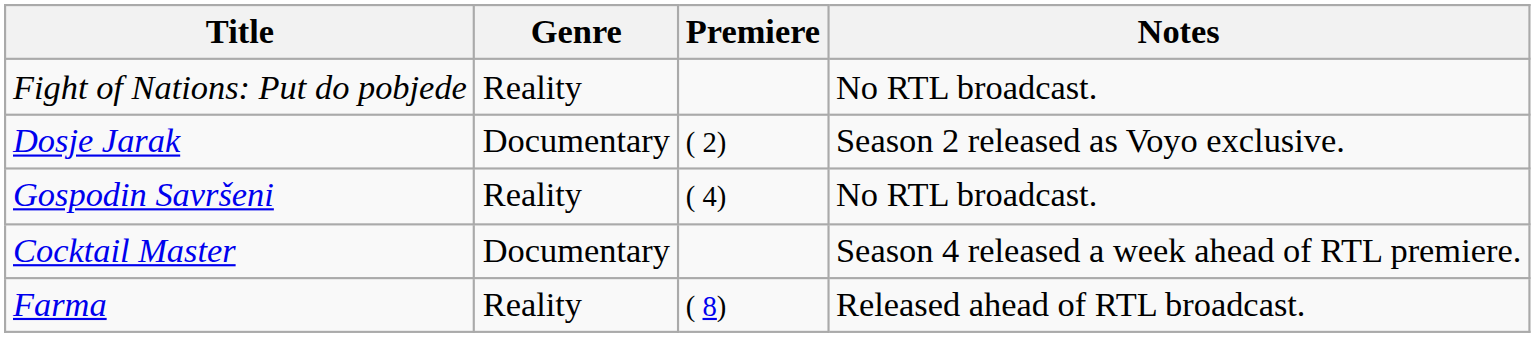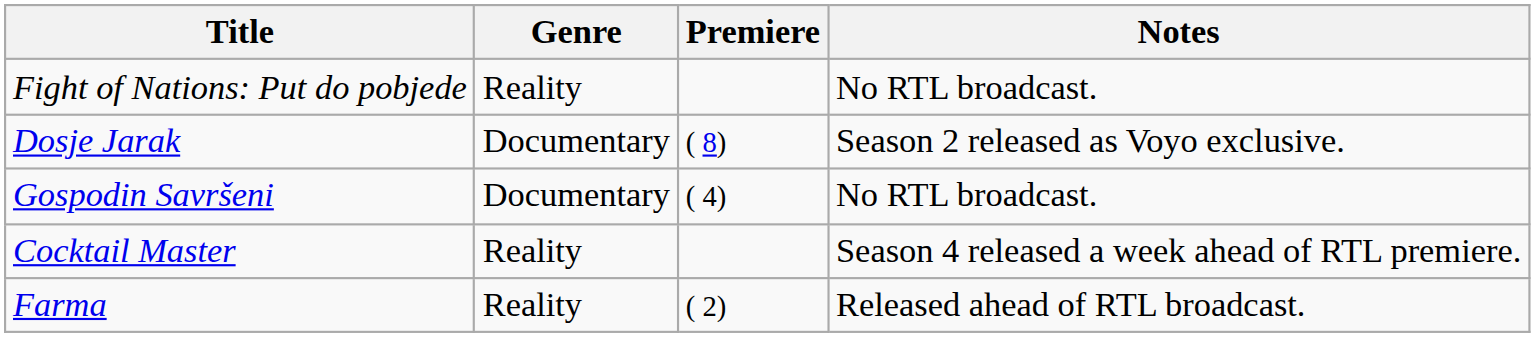Dosje Jarak | Premiere: ( 2) -> ( 8)
Gospodin Savršeni | Genre: Reality -> Documentary
Cocktail Master | Genre: Documentary -> Reality
Farma | Premiere: ( 8) -> ( 2)
